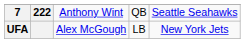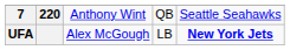7 | column 2: 222 -> 220
UFA | column 5: normal -> bold
